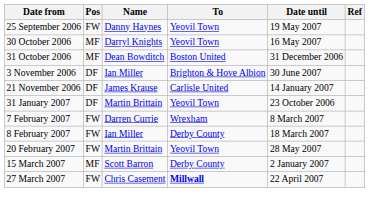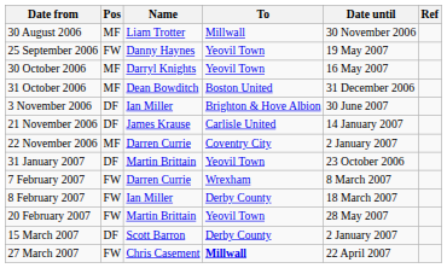+ row: 30 August 2006 | MF | Liam Trotter | Millwall | 30 November 2006
+ row: 22 November 2006 | MF | Darren Currie | Coventry City | 2 January 2007
15 March 2007 | Pos: MF -> DF
